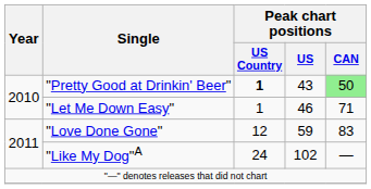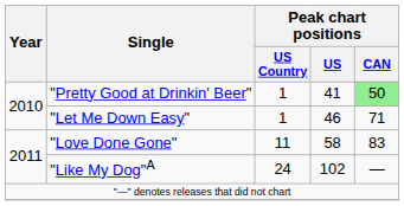"Pretty Good at Drinkin' Beer" | Peak chart positions / US Country: bold -> normal
"Pretty Good at Drinkin' Beer" | Peak chart positions / US: 43 -> 41
"Love Done Gone" | Peak chart positions / US Country: 12 -> 11
"Love Done Gone" | Peak chart positions / US: 59 -> 58
